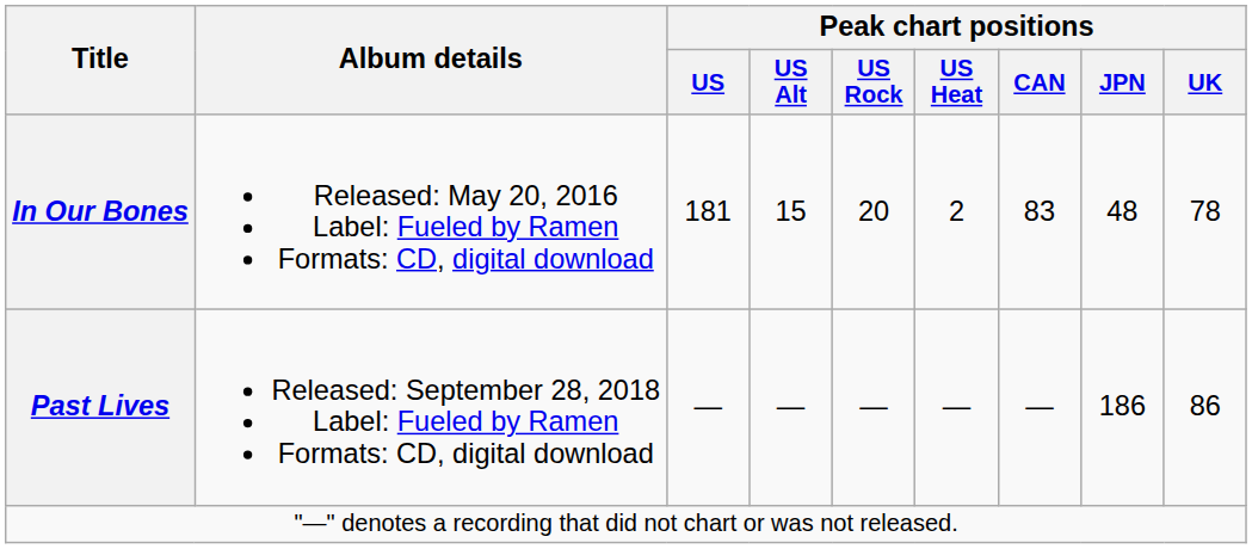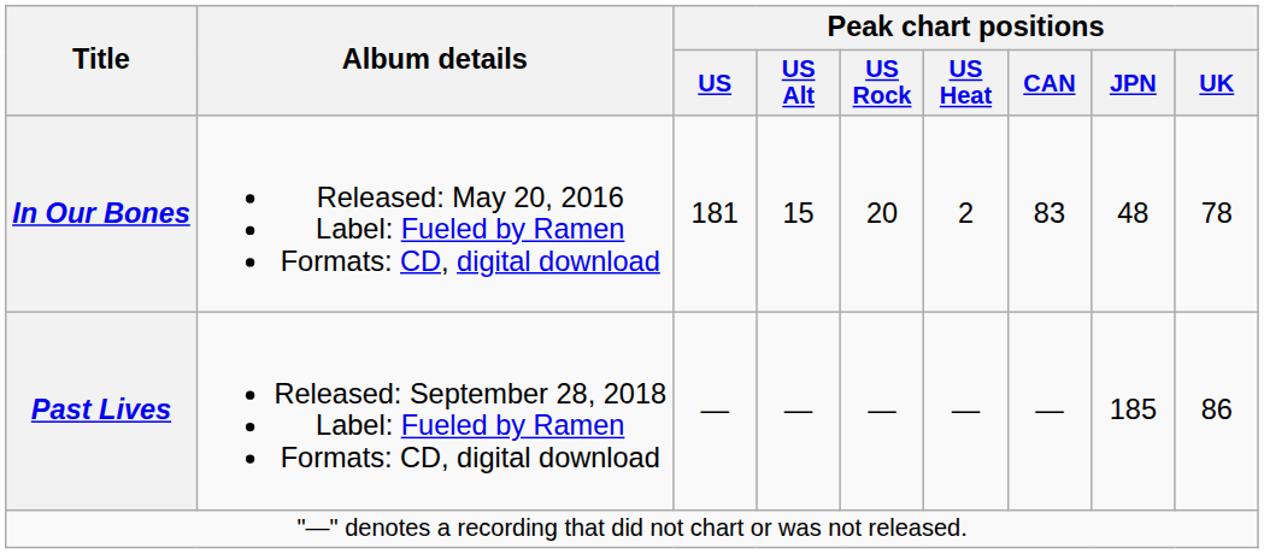Past Lives | Peak chart positions / JPN: 186 -> 185
